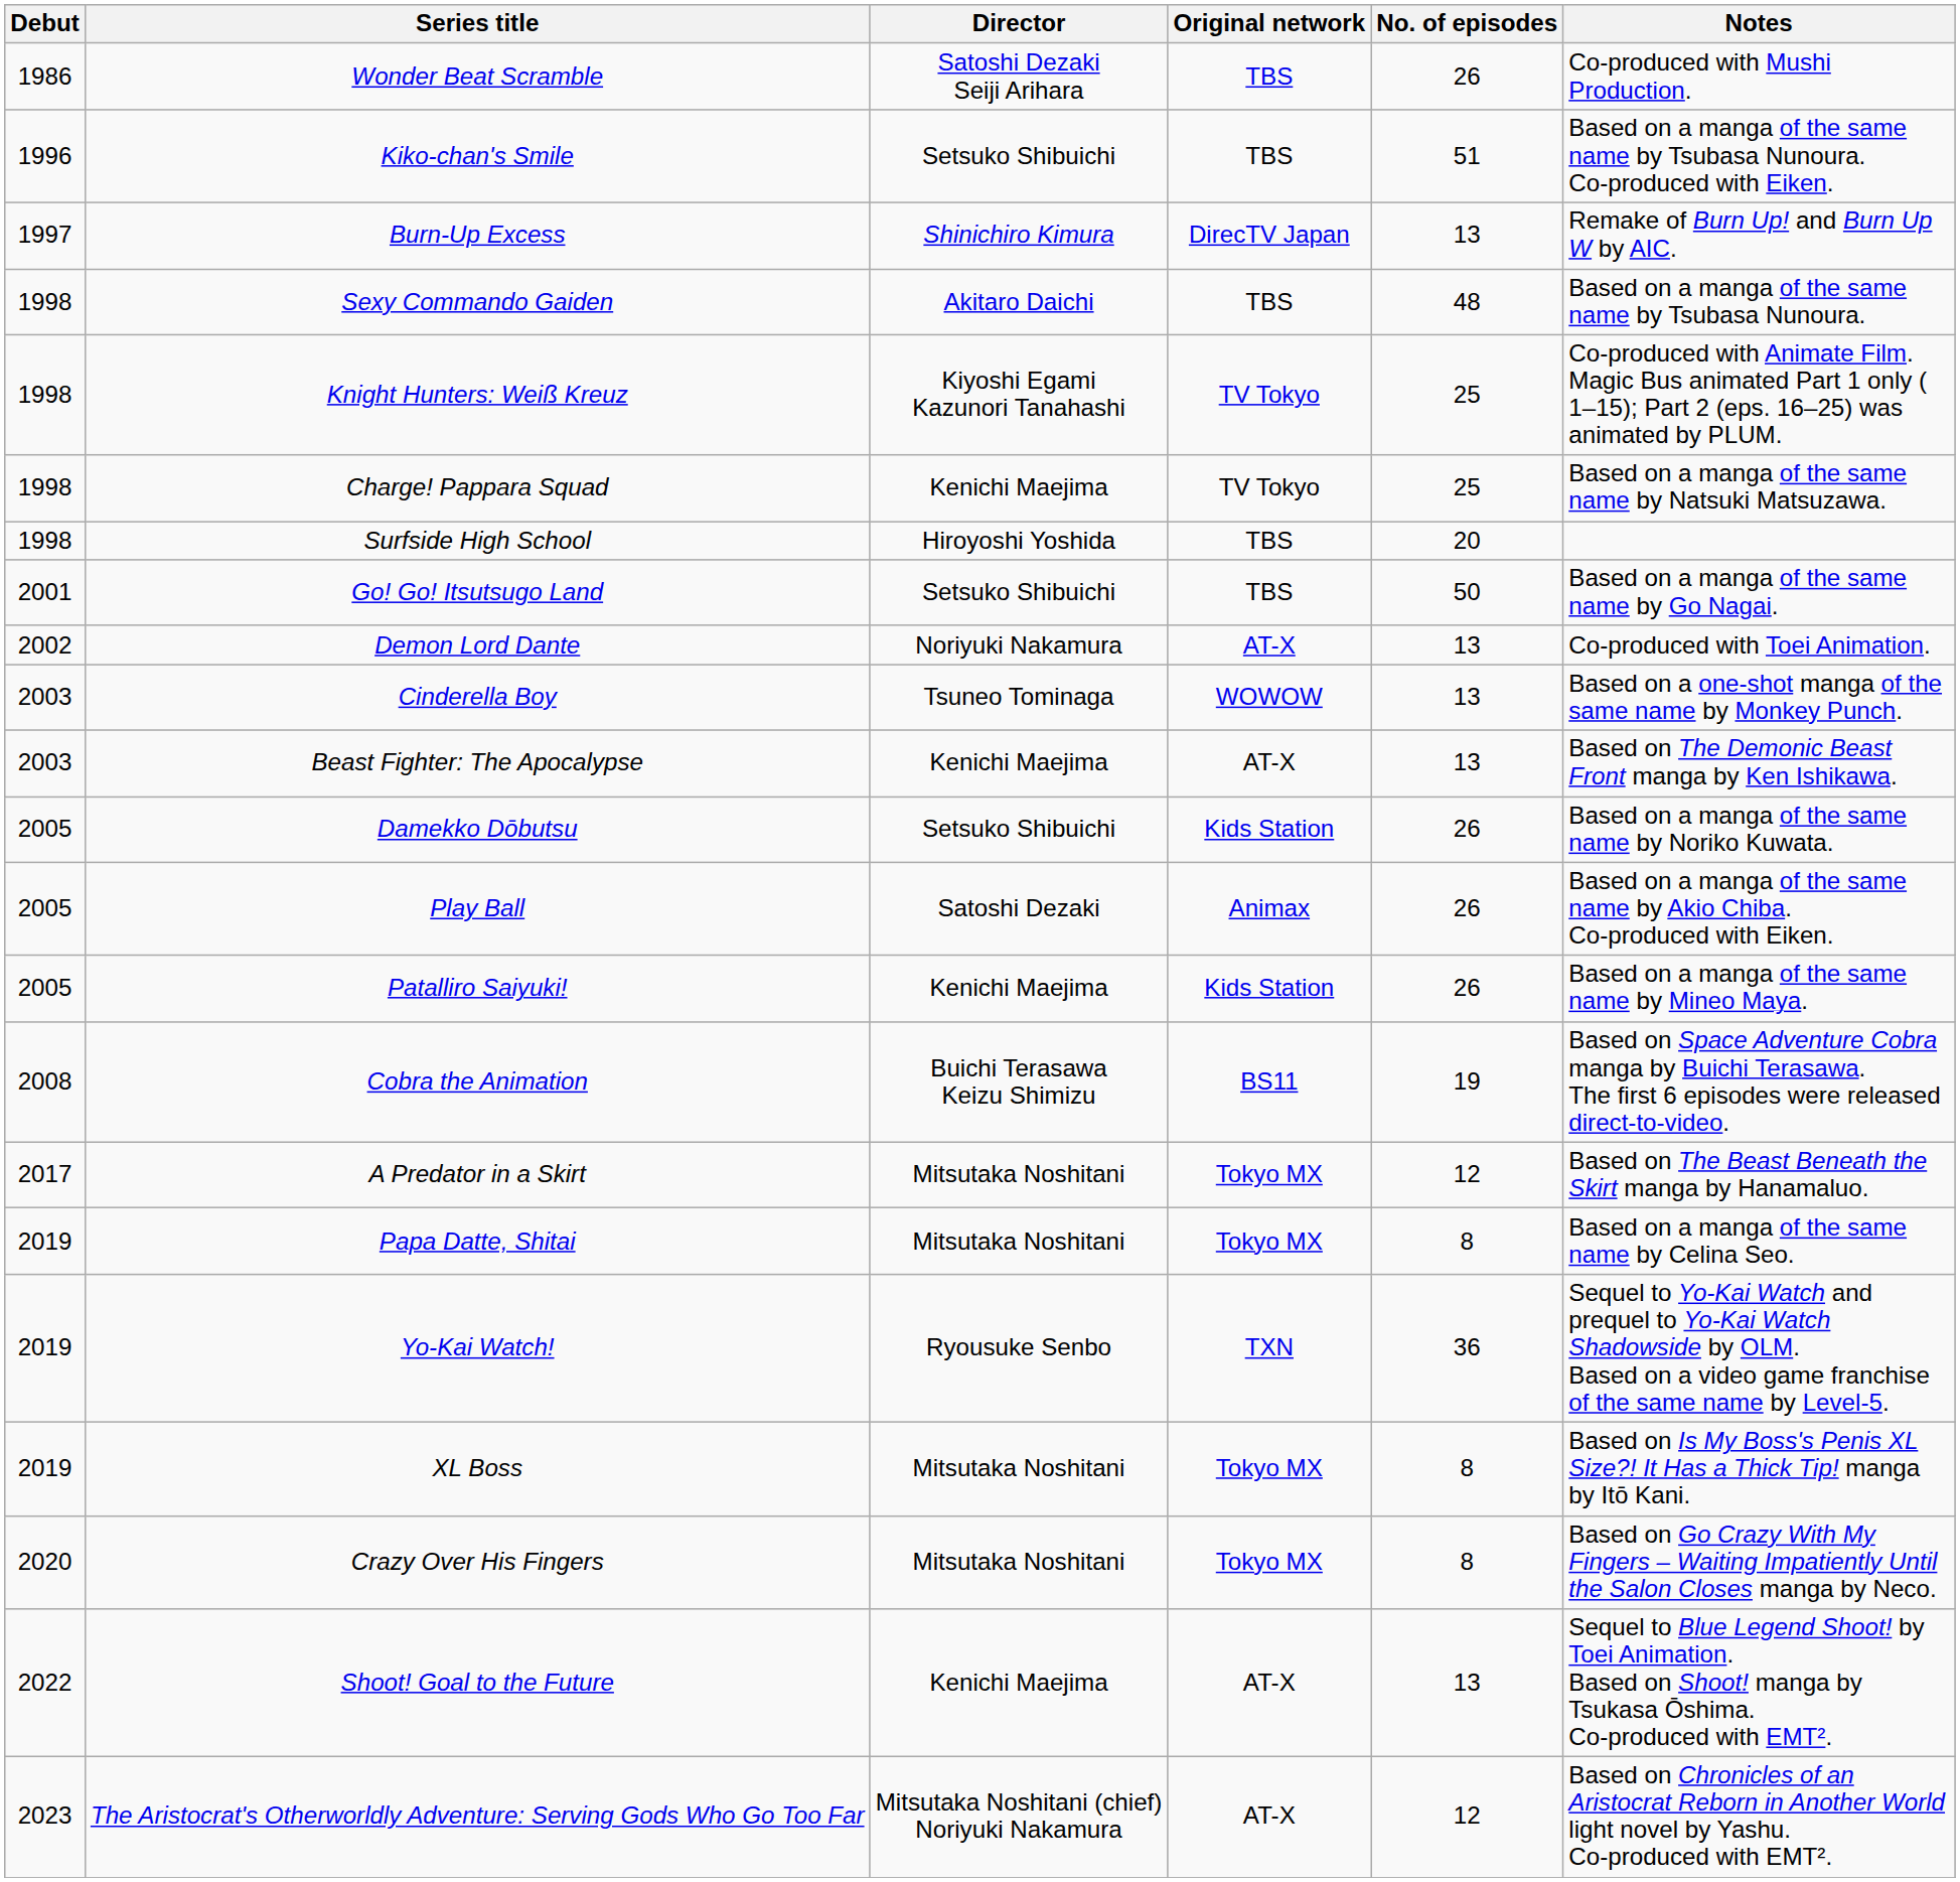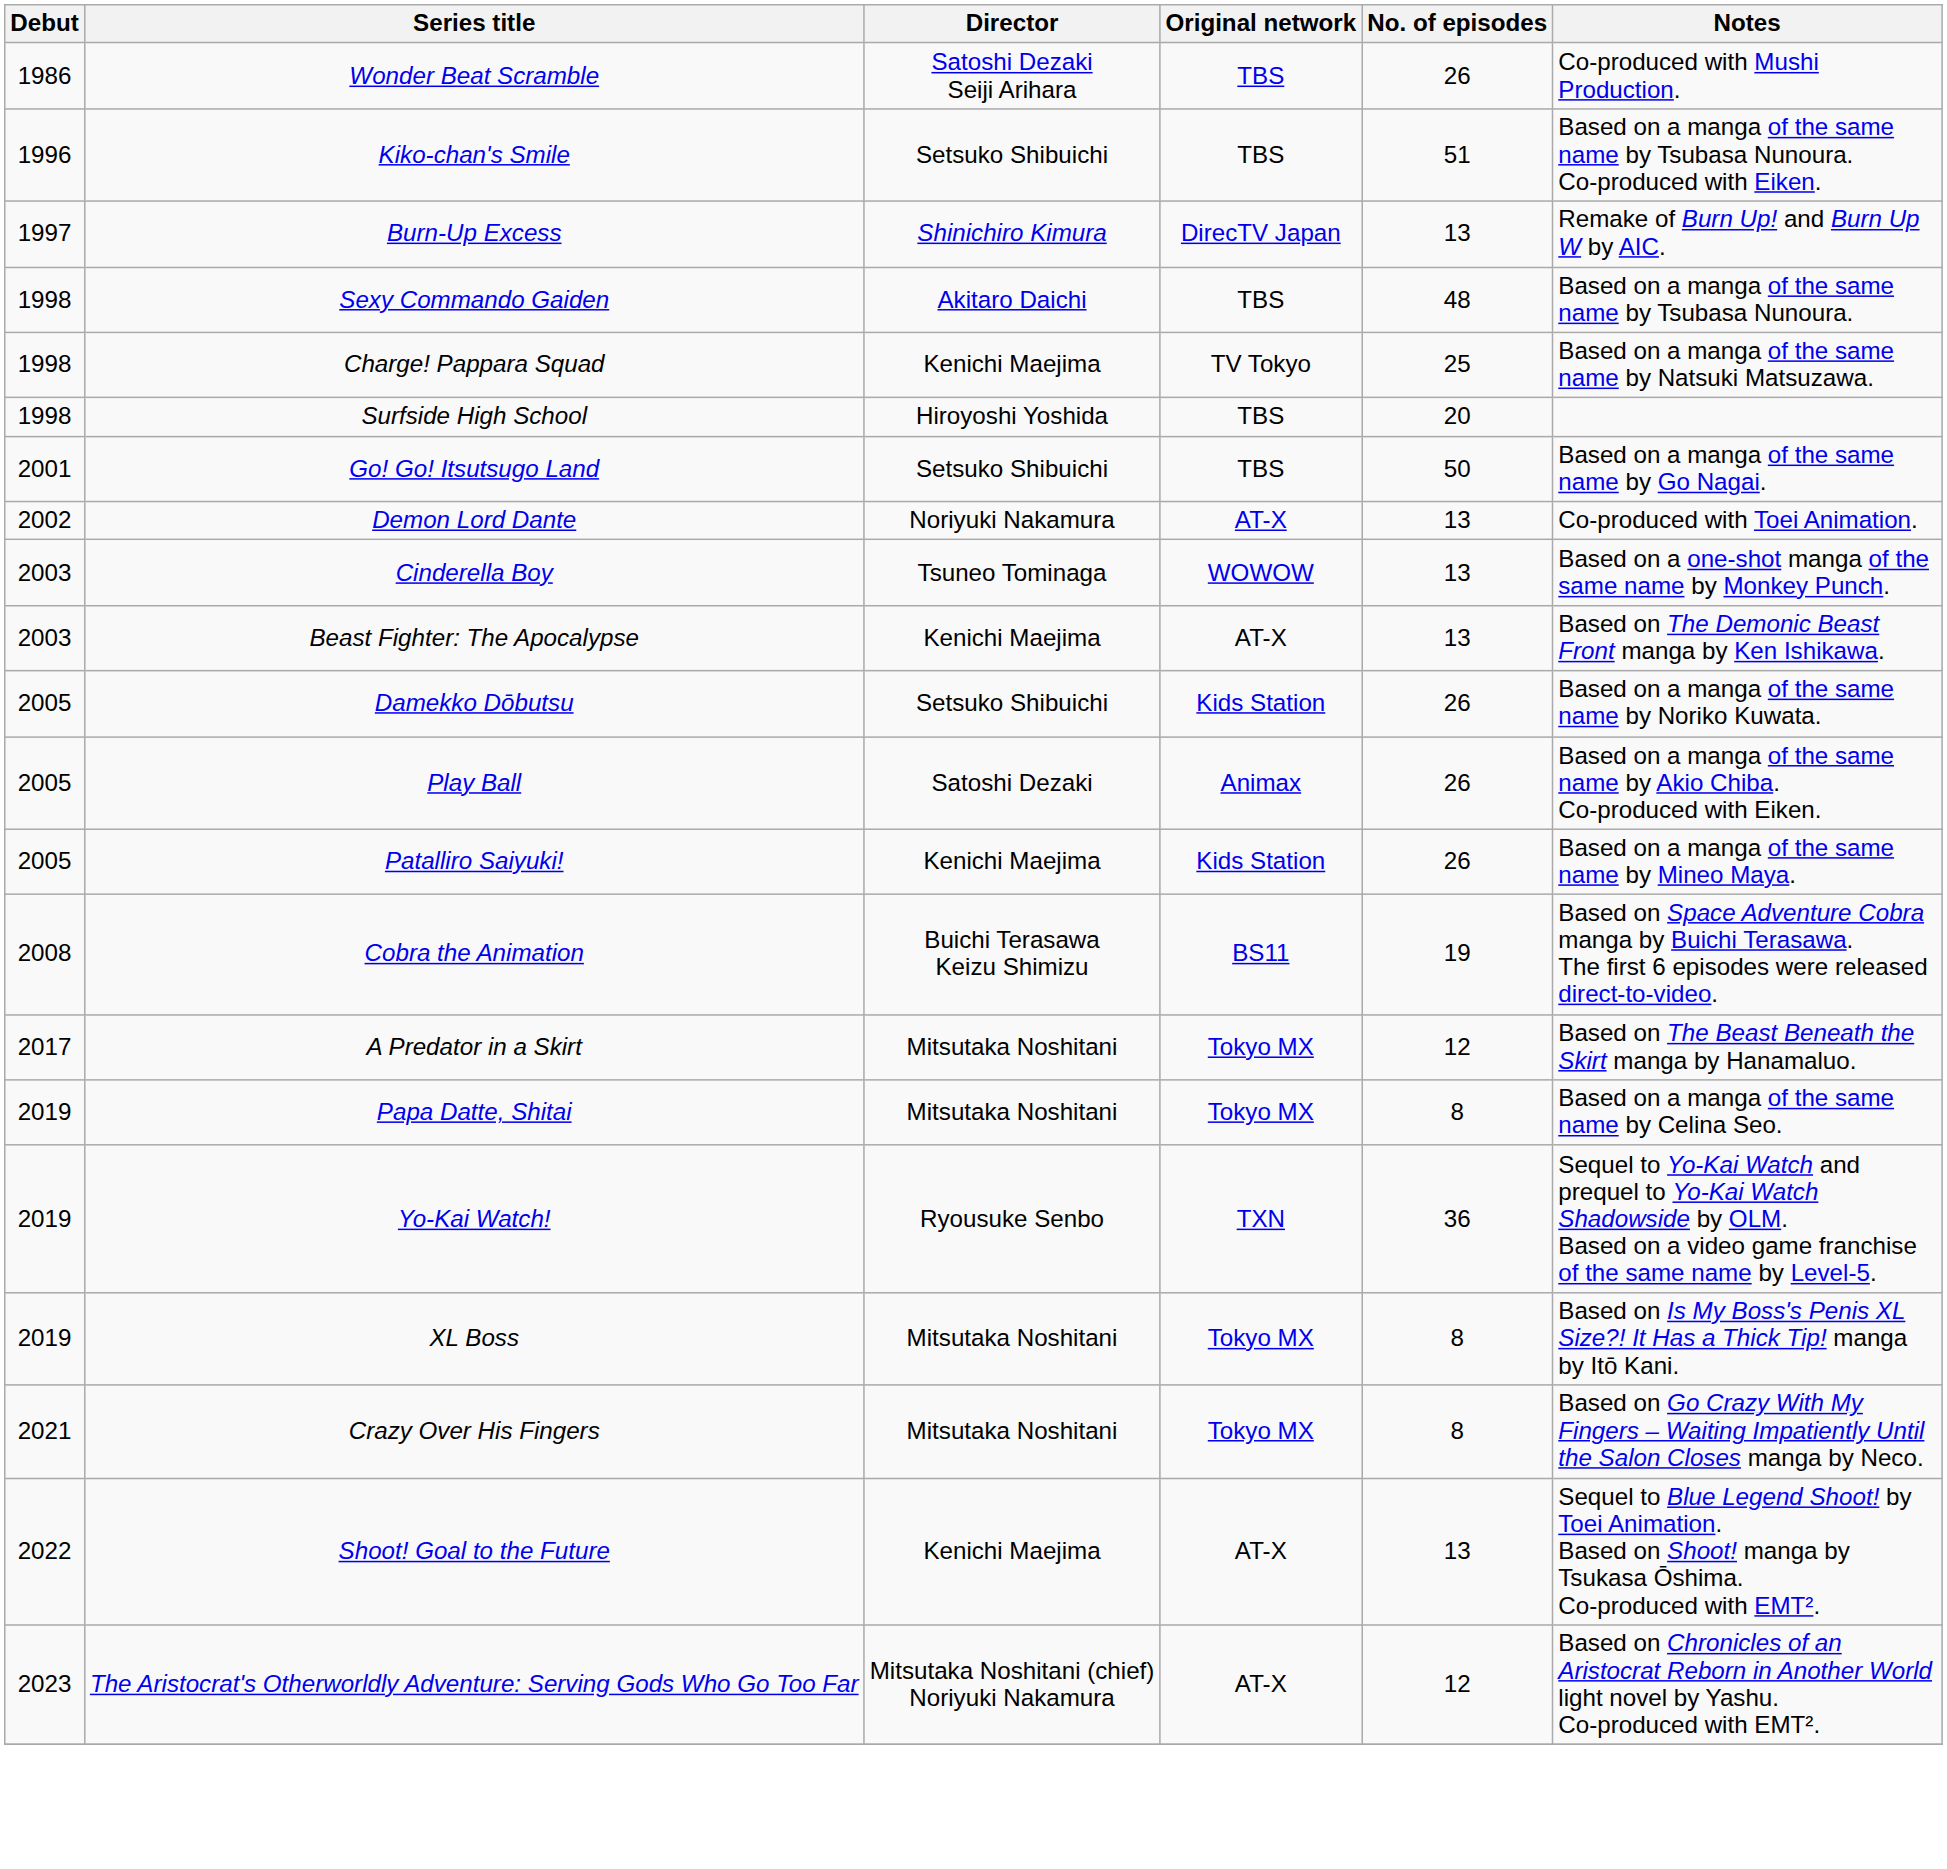- row: 1998 | Knight Hunters: Weiß Kreuz | Kiyoshi Egami Kazunori Tanahashi | TV Tokyo | 25 | Co-produced with Animate Film. Magic Bus animated Part 1 only ( 1–15); Part 2 (eps. 16–25) was animated by PLUM.
Crazy Over His Fingers | Debut: 2020 -> 2021
